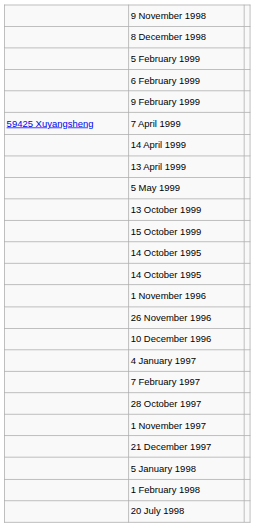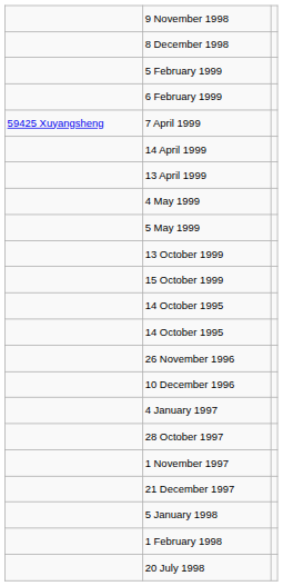- row: 9 February 1999
+ row: 4 May 1999
- row: 1 November 1996
- row: 7 February 1997
